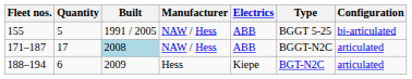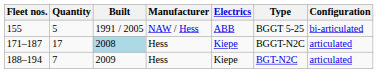171–187 | Manufacturer: NAW / Hess -> Hess
171–187 | Electrics: ABB -> Kiepe
188–194 | Quantity: 6 -> 7
